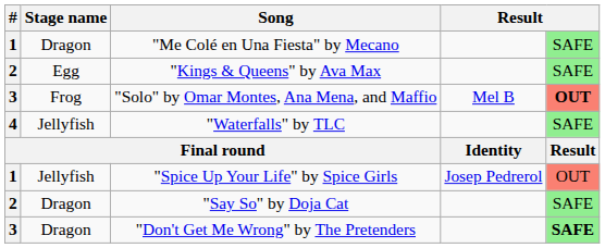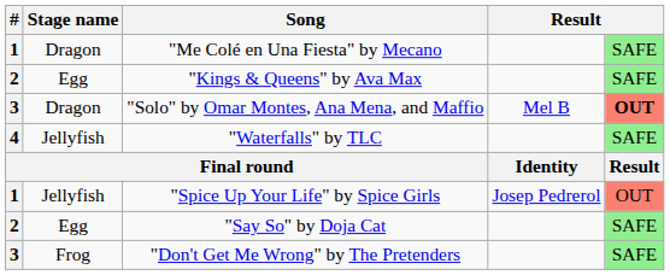"Solo" by Omar Montes, Ana Mena, and Maffio | Stage name: Frog -> Dragon
"Say So" by Doja Cat | Stage name: Dragon -> Egg
"Don't Get Me Wrong" by The Pretenders | Stage name: Dragon -> Frog
"Don't Get Me Wrong" by The Pretenders | column 5: bold -> normal
